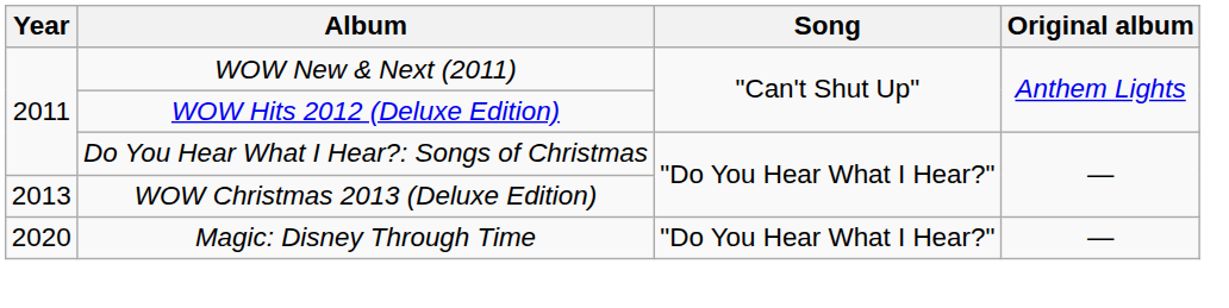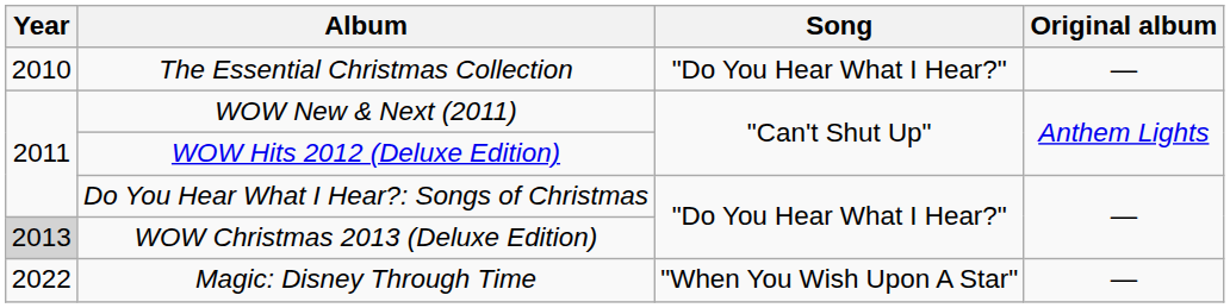+ row: 2010 | The Essential Christmas Collection | "Do You Hear What I Hear?" | —
WOW Christmas 2013 (Deluxe Edition) | Year: no background -> lightgrey background
Magic: Disney Through Time | Year: 2020 -> 2022
Magic: Disney Through Time | Song: "Do You Hear What I Hear?" -> "When You Wish Upon A Star"
